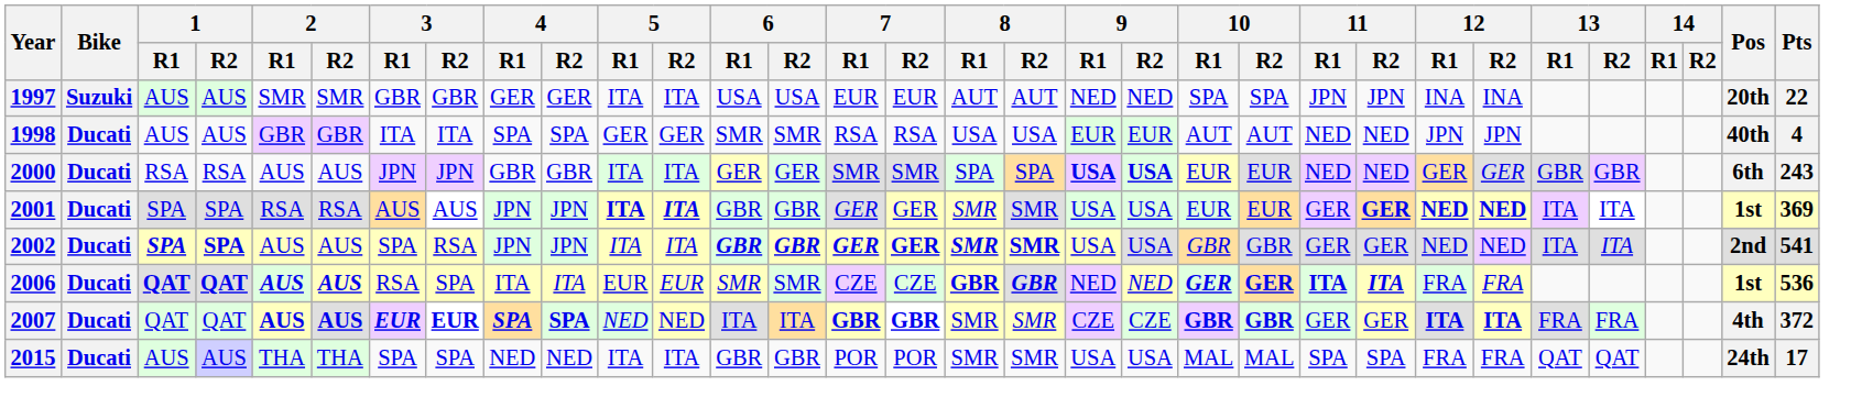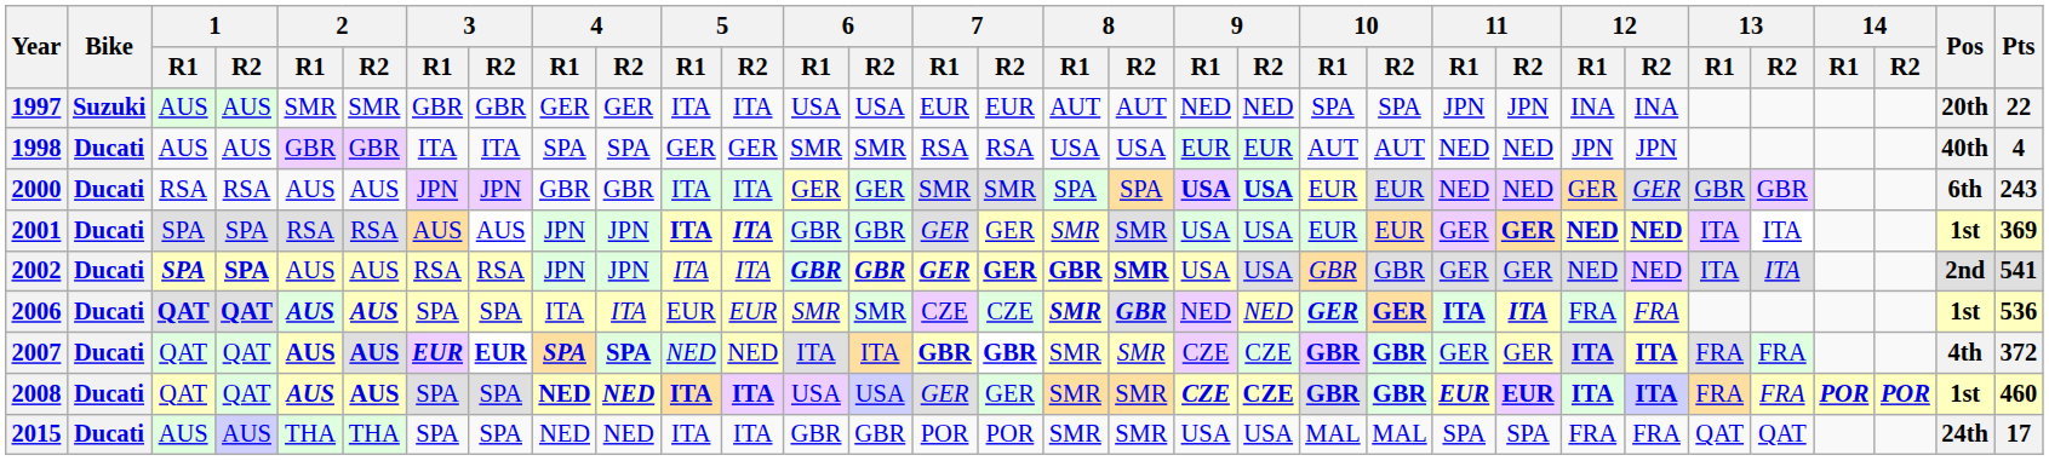2002 | 3 / R1: SPA -> RSA
2002 | 8 / R1: SMR -> GBR
2006 | 3 / R1: RSA -> SPA
2006 | 8 / R1: GBR -> SMR
+ row: 2008 | Ducati | QAT | QAT | AUS | AUS | SPA | SPA | NED | NED | ITA | ITA | USA | USA | GER | GER | SMR | SMR | CZE | CZE | GBR | GBR | EUR | EUR | ITA | ITA | FRA | FRA | POR | POR | 1st | 460
